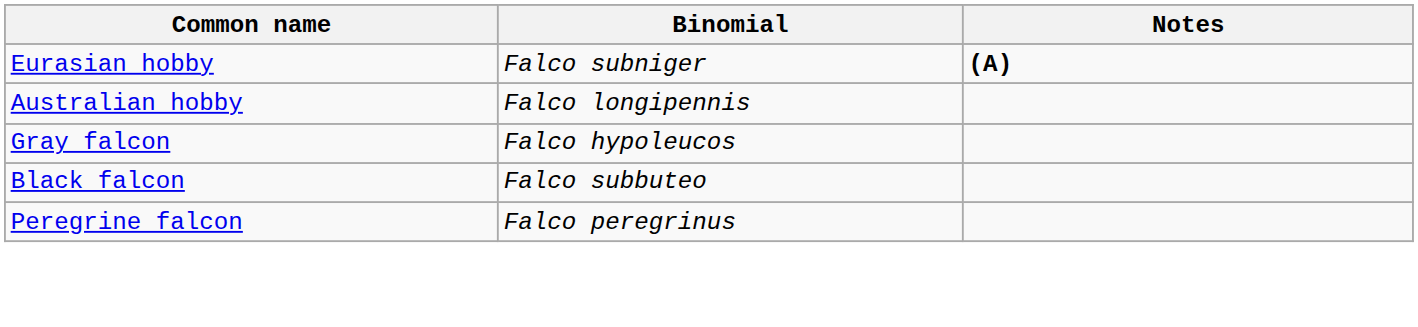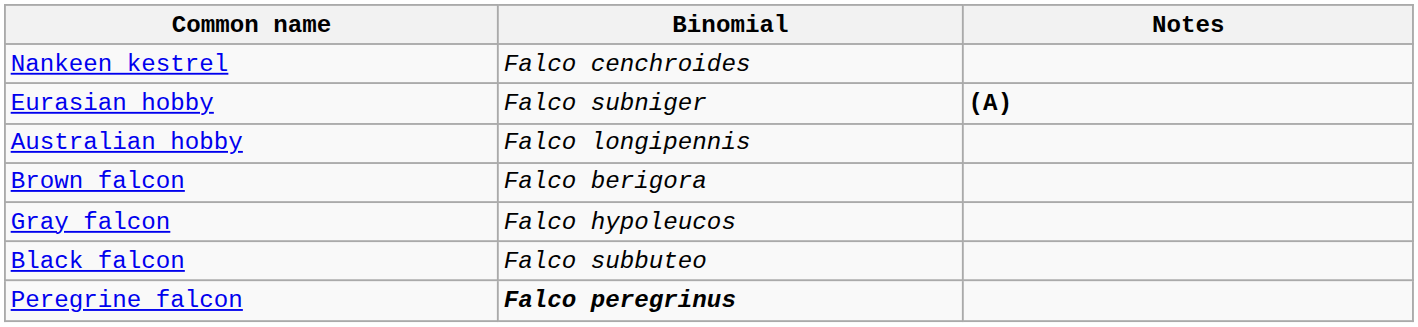+ row: Nankeen kestrel | Falco cenchroides
+ row: Brown falcon | Falco berigora
Peregrine falcon | Binomial: normal -> bold
